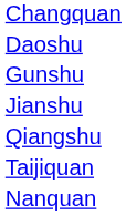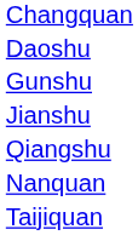rows swapped: Nanquan <-> Taijiquan
